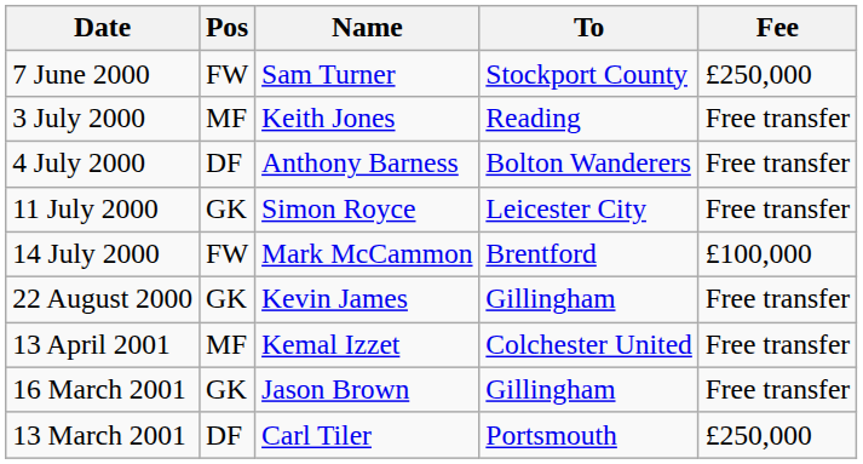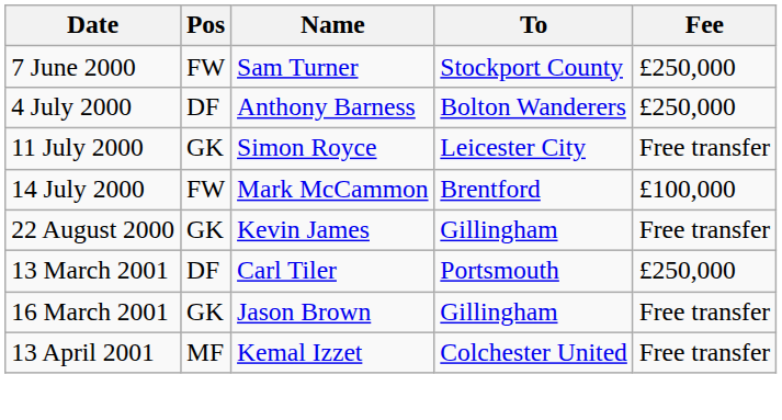- row: 3 July 2000 | MF | Keith Jones | Reading | Free transfer
4 July 2000 | Fee: Free transfer -> £250,000
rows swapped: 13 March 2001 <-> 13 April 2001
